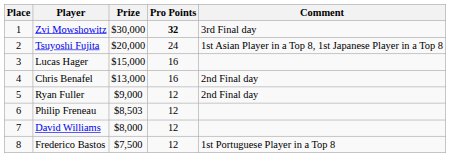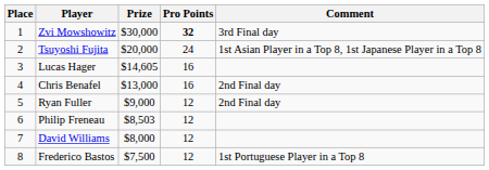Lucas Hager | Prize: $15,000 -> $14,605
